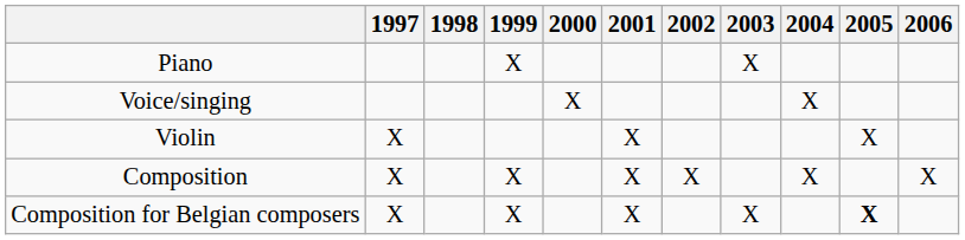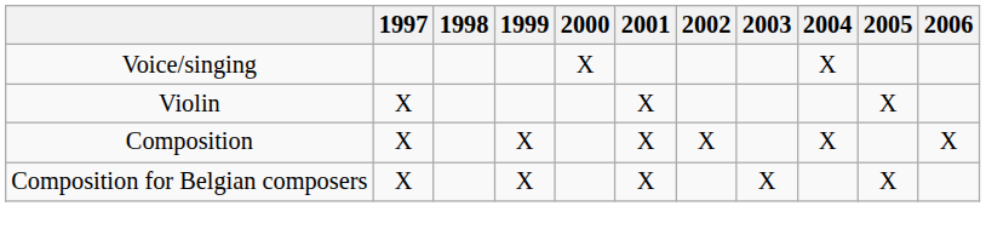- row: Piano | X | X
Composition for Belgian composers | 2005: bold -> normal
